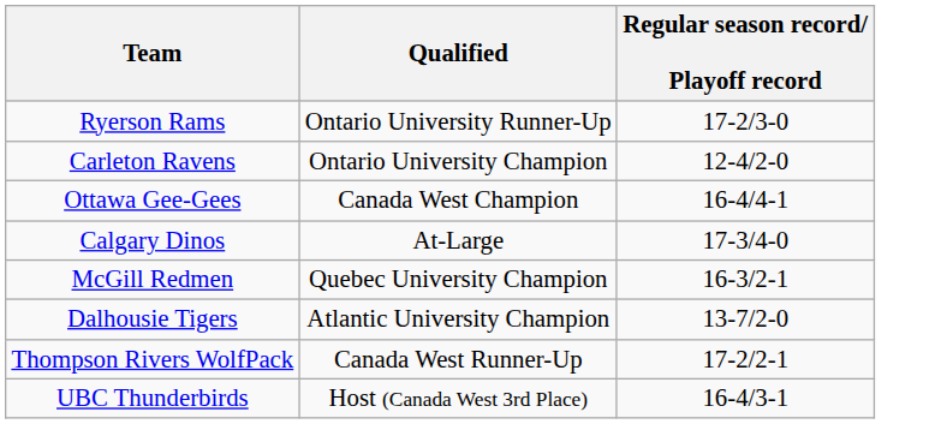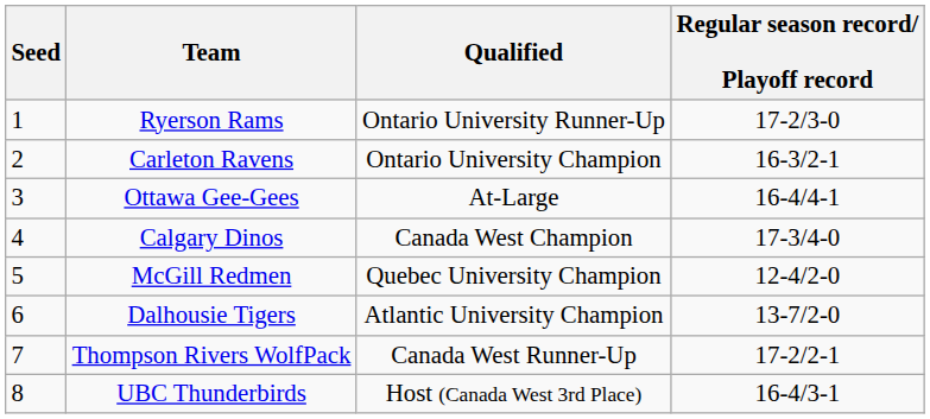+ column: Seed | 1 | 2 | 3 | 4 | 5 | 6 | 7 | 8
Carleton Ravens | Regular season record/ Playoff record: 12-4/2-0 -> 16-3/2-1
Ottawa Gee-Gees | Qualified: Canada West Champion -> At-Large
Calgary Dinos | Qualified: At-Large -> Canada West Champion
McGill Redmen | Regular season record/ Playoff record: 16-3/2-1 -> 12-4/2-0
